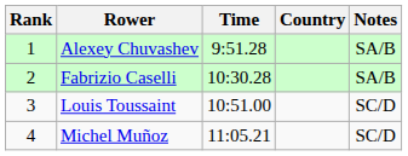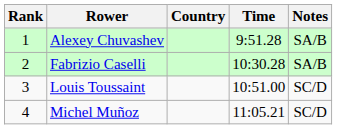columns swapped: Country <-> Time
